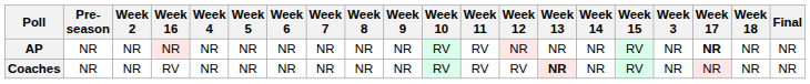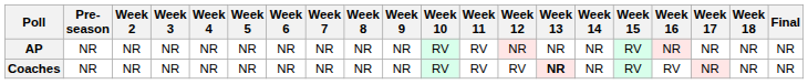columns swapped: Week 3 <-> Week 16
AP | Week 17: bold -> normal
